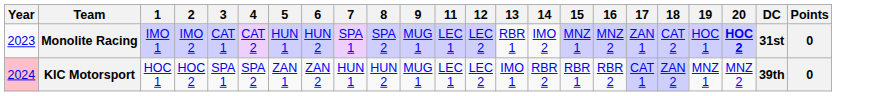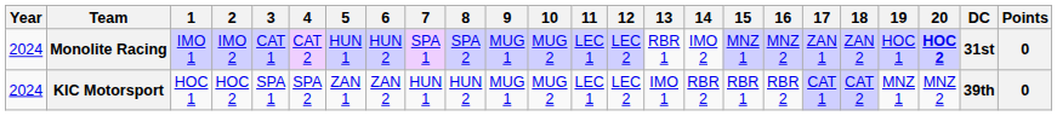+ column: 10 | MUG 2 | MUG 2
Monolite Racing | Year: 2023 -> 2024
Monolite Racing | 18: CAT 2 -> ZAN 2
KIC Motorsport | Year: pink background -> no background
KIC Motorsport | 18: ZAN 2 -> CAT 2
